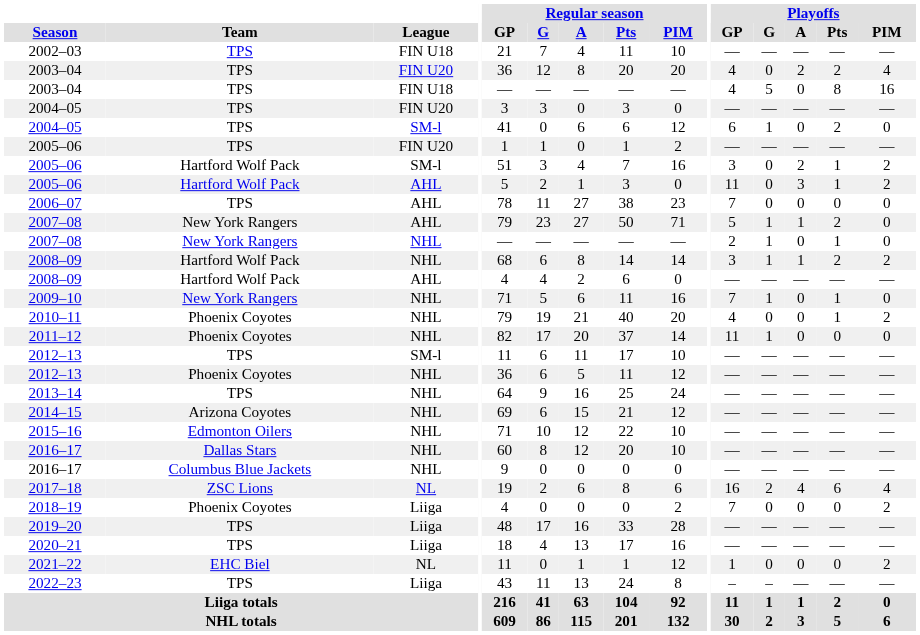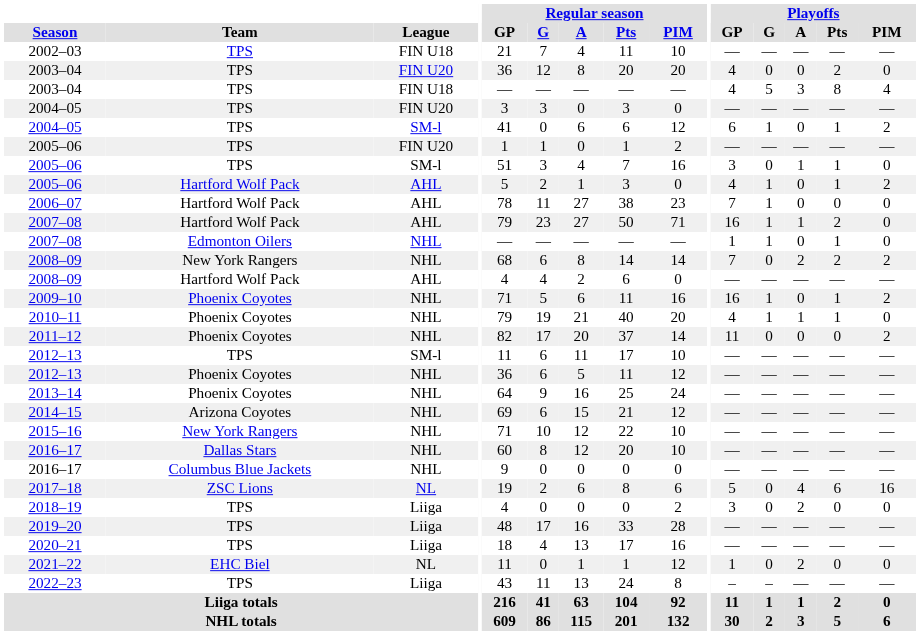2003–04 / FIN U20 | Playoffs / A: 2 -> 0
2003–04 / FIN U20 | Playoffs / PIM: 4 -> 0
2003–04 / FIN U18 | Playoffs / A: 0 -> 3
2003–04 / FIN U18 | Playoffs / PIM: 16 -> 4
2004–05 / SM-l | Playoffs / Pts: 2 -> 1
2004–05 / SM-l | Playoffs / PIM: 0 -> 2
2005–06 / SM-l | Team: Hartford Wolf Pack -> TPS
2005–06 / SM-l | Playoffs / A: 2 -> 1
2005–06 / SM-l | Playoffs / PIM: 2 -> 0
2005–06 / AHL | Playoffs / GP: 11 -> 4
2005–06 / AHL | Playoffs / G: 0 -> 1
2005–06 / AHL | Playoffs / A: 3 -> 0
2006–07 | Team: TPS -> Hartford Wolf Pack
2006–07 | Playoffs / G: 0 -> 1
2007–08 / AHL | Team: New York Rangers -> Hartford Wolf Pack
2007–08 / AHL | Playoffs / GP: 5 -> 16
2007–08 / NHL | Team: New York Rangers -> Edmonton Oilers
2007–08 / NHL | Playoffs / GP: 2 -> 1
2008–09 / NHL | Team: Hartford Wolf Pack -> New York Rangers
2008–09 / NHL | Playoffs / GP: 3 -> 7
2008–09 / NHL | Playoffs / G: 1 -> 0
2008–09 / NHL | Playoffs / A: 1 -> 2
2009–10 | Team: New York Rangers -> Phoenix Coyotes
2009–10 | Playoffs / GP: 7 -> 16
2009–10 | Playoffs / PIM: 0 -> 2
2010–11 | Playoffs / G: 0 -> 1
2010–11 | Playoffs / A: 0 -> 1
2010–11 | Playoffs / PIM: 2 -> 0
2011–12 | Playoffs / G: 1 -> 0
2011–12 | Playoffs / PIM: 0 -> 2
2013–14 | Team: TPS -> Phoenix Coyotes
2015–16 | Team: Edmonton Oilers -> New York Rangers
2017–18 | Playoffs / GP: 16 -> 5
2017–18 | Playoffs / G: 2 -> 0
2017–18 | Playoffs / PIM: 4 -> 16
2018–19 | Team: Phoenix Coyotes -> TPS
2018–19 | Playoffs / GP: 7 -> 3
2018–19 | Playoffs / A: 0 -> 2
2018–19 | Playoffs / PIM: 2 -> 0
2021–22 | Playoffs / A: 0 -> 2
2021–22 | Playoffs / PIM: 2 -> 0
